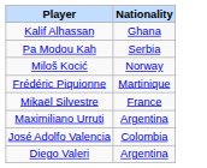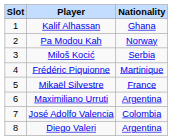+ column: Slot | 1 | 2 | 3 | 4 | 5 | 6 | 7 | 8
Pa Modou Kah | Nationality: Serbia -> Norway
Miloš Kocić | Nationality: Norway -> Serbia
